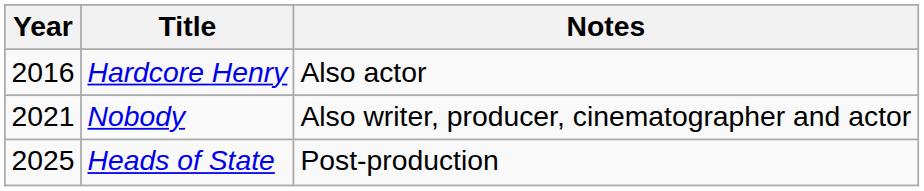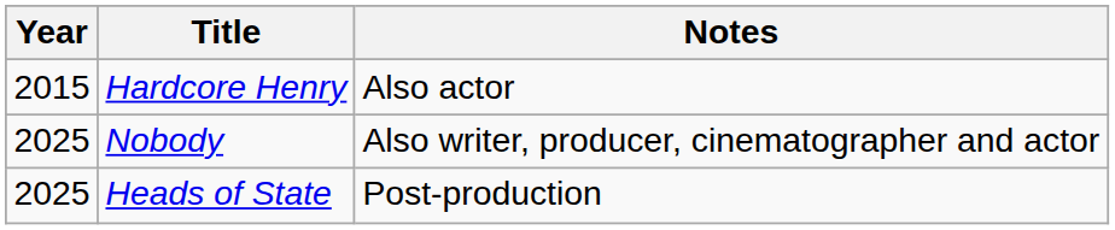Hardcore Henry | Year: 2016 -> 2015
Nobody | Year: 2021 -> 2025
